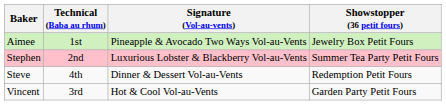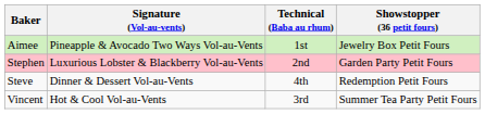columns swapped: Signature (Vol-au-vents) <-> Technical (Baba au rhum)
Stephen | Showstopper (36 petit fours): Summer Tea Party Petit Fours -> Garden Party Petit Fours
Vincent | Showstopper (36 petit fours): Garden Party Petit Fours -> Summer Tea Party Petit Fours
